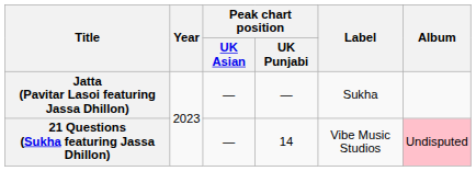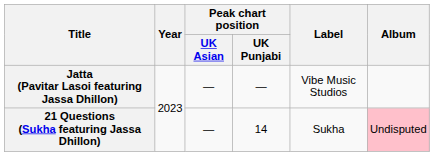Jatta (Pavitar Lasoi featuring Jassa Dhillon) | Label: Sukha -> Vibe Music Studios
21 Questions (Sukha featuring Jassa Dhillon) | Label: Vibe Music Studios -> Sukha
